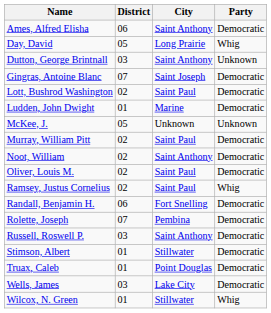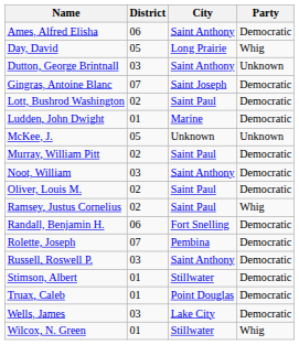Noot, William | District: 02 -> 03
